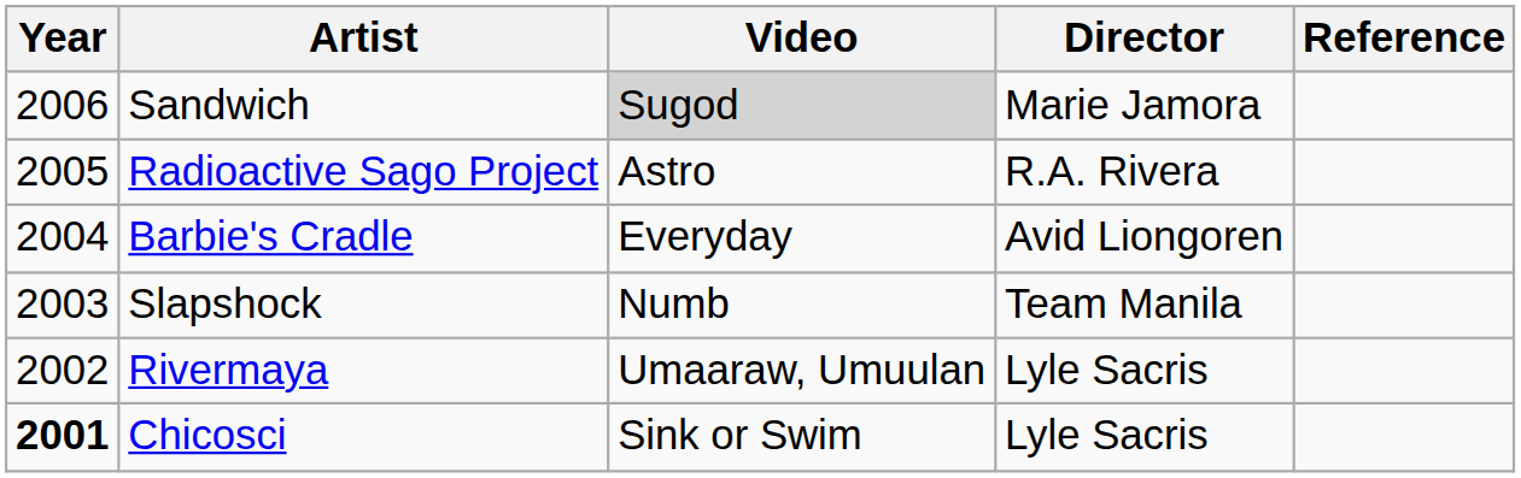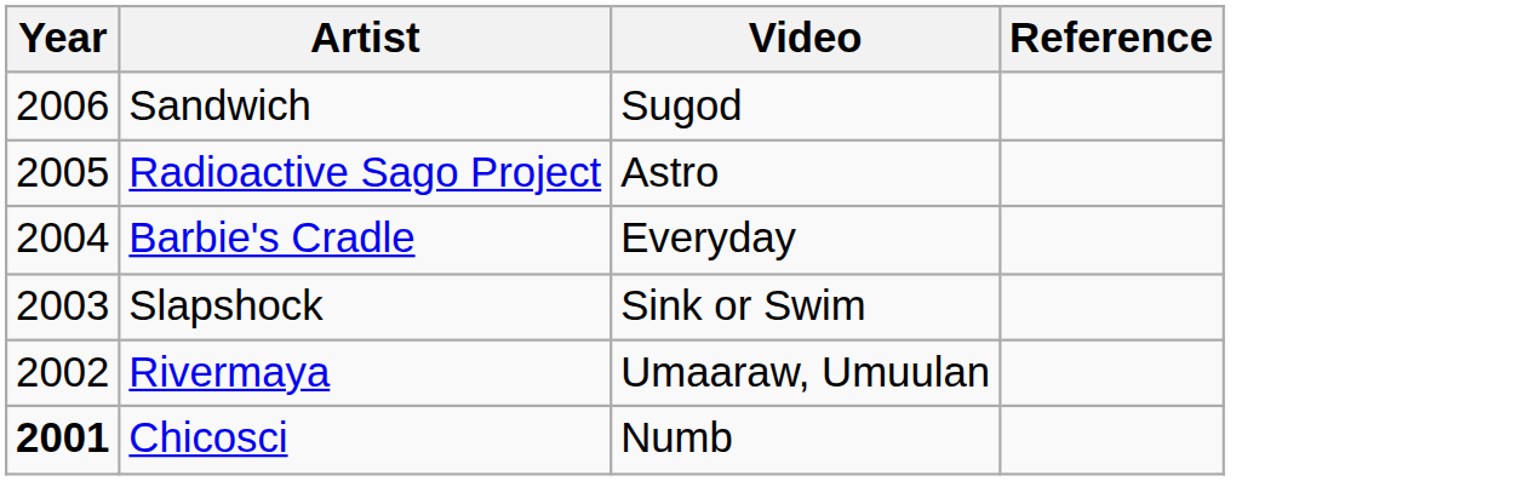- column: Director | Marie Jamora | R.A. Rivera | Avid Liongoren | Team Manila | Lyle Sacris | Lyle Sacris
Sandwich | Video: lightgrey background -> no background
Slapshock | Video: Numb -> Sink or Swim
Chicosci | Video: Sink or Swim -> Numb
